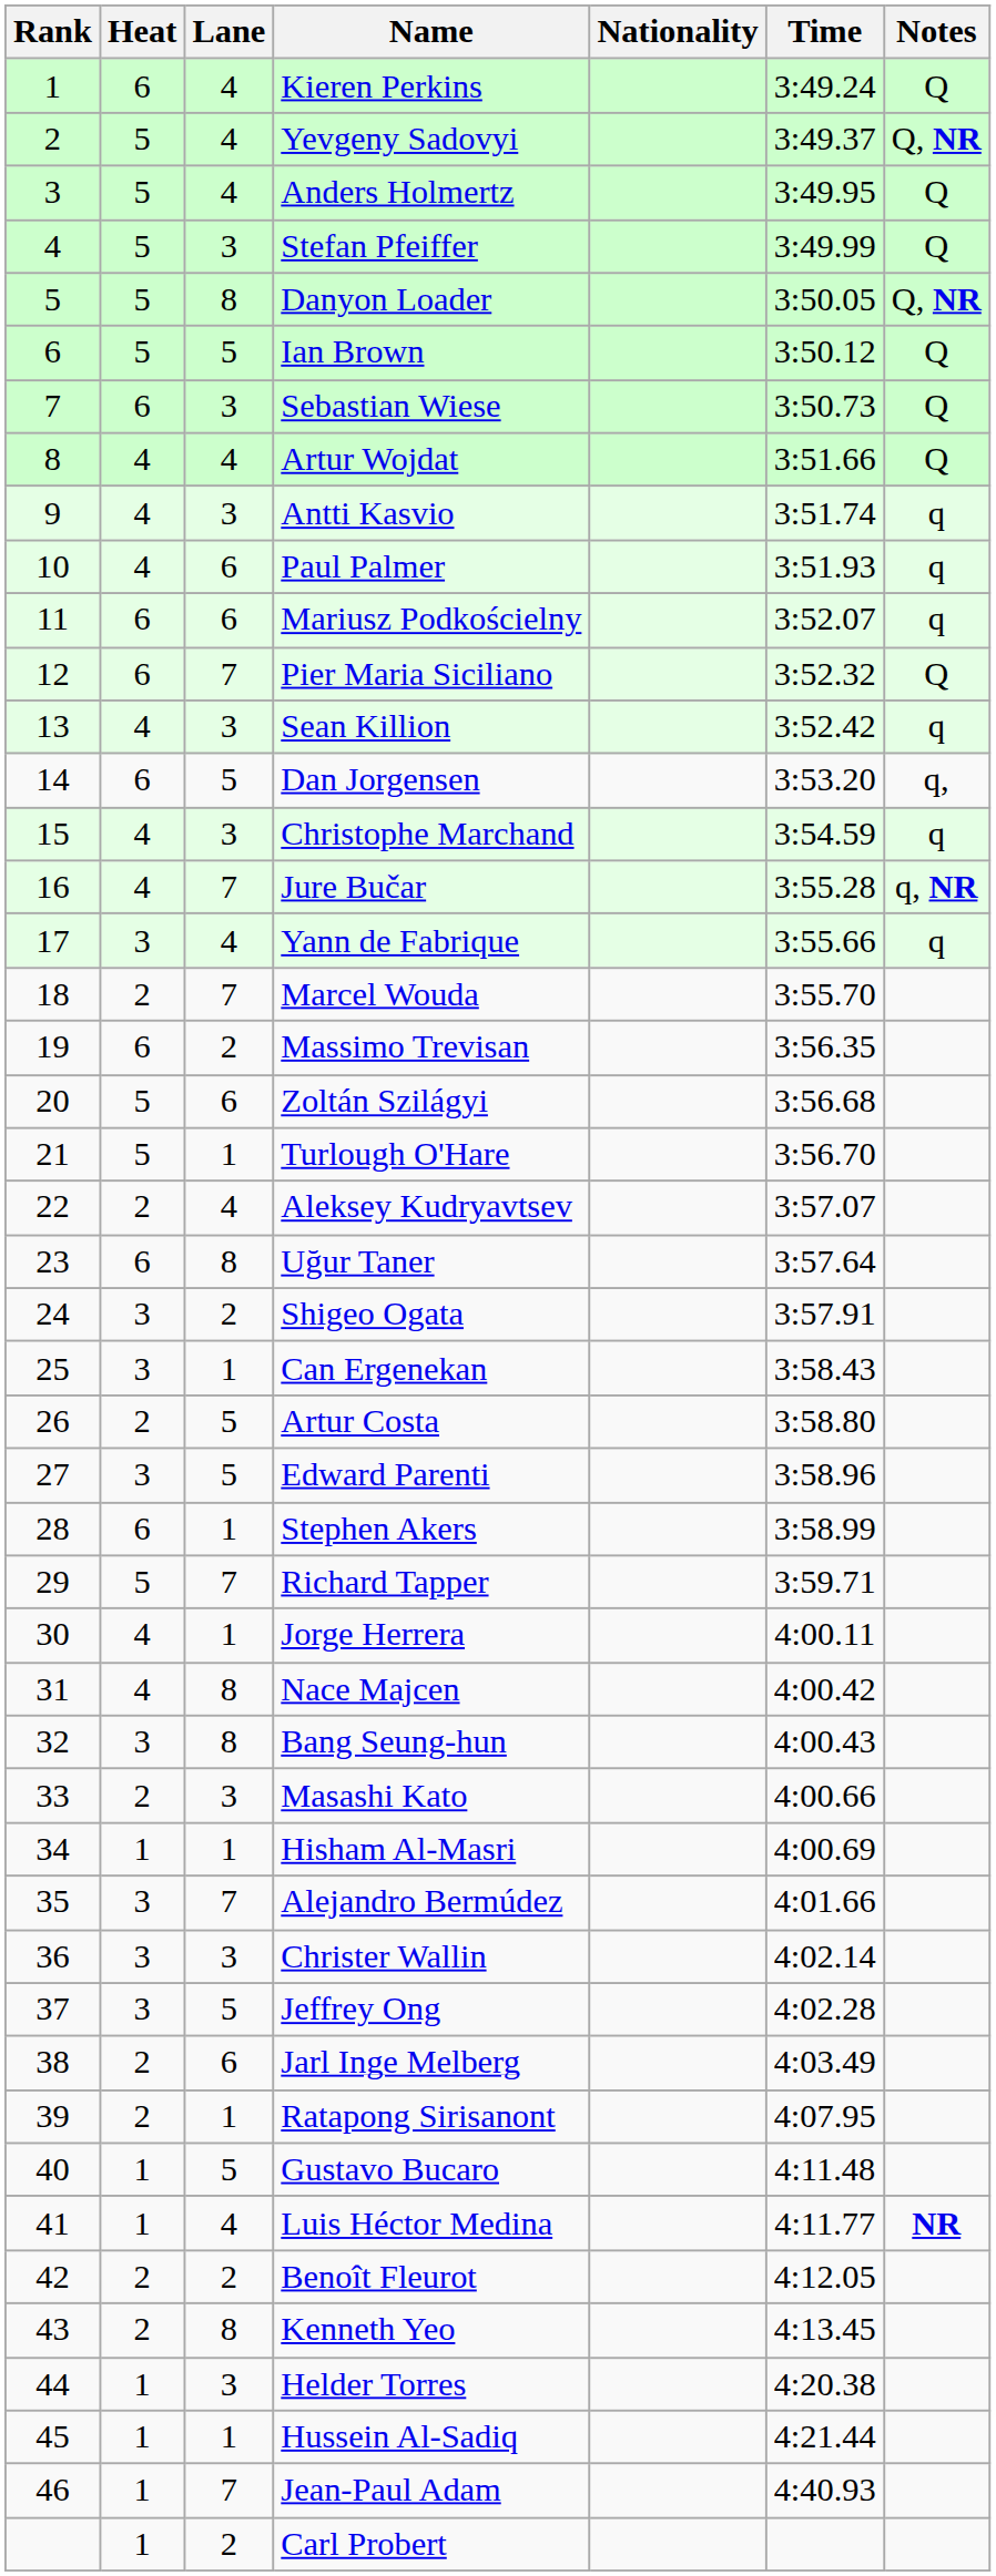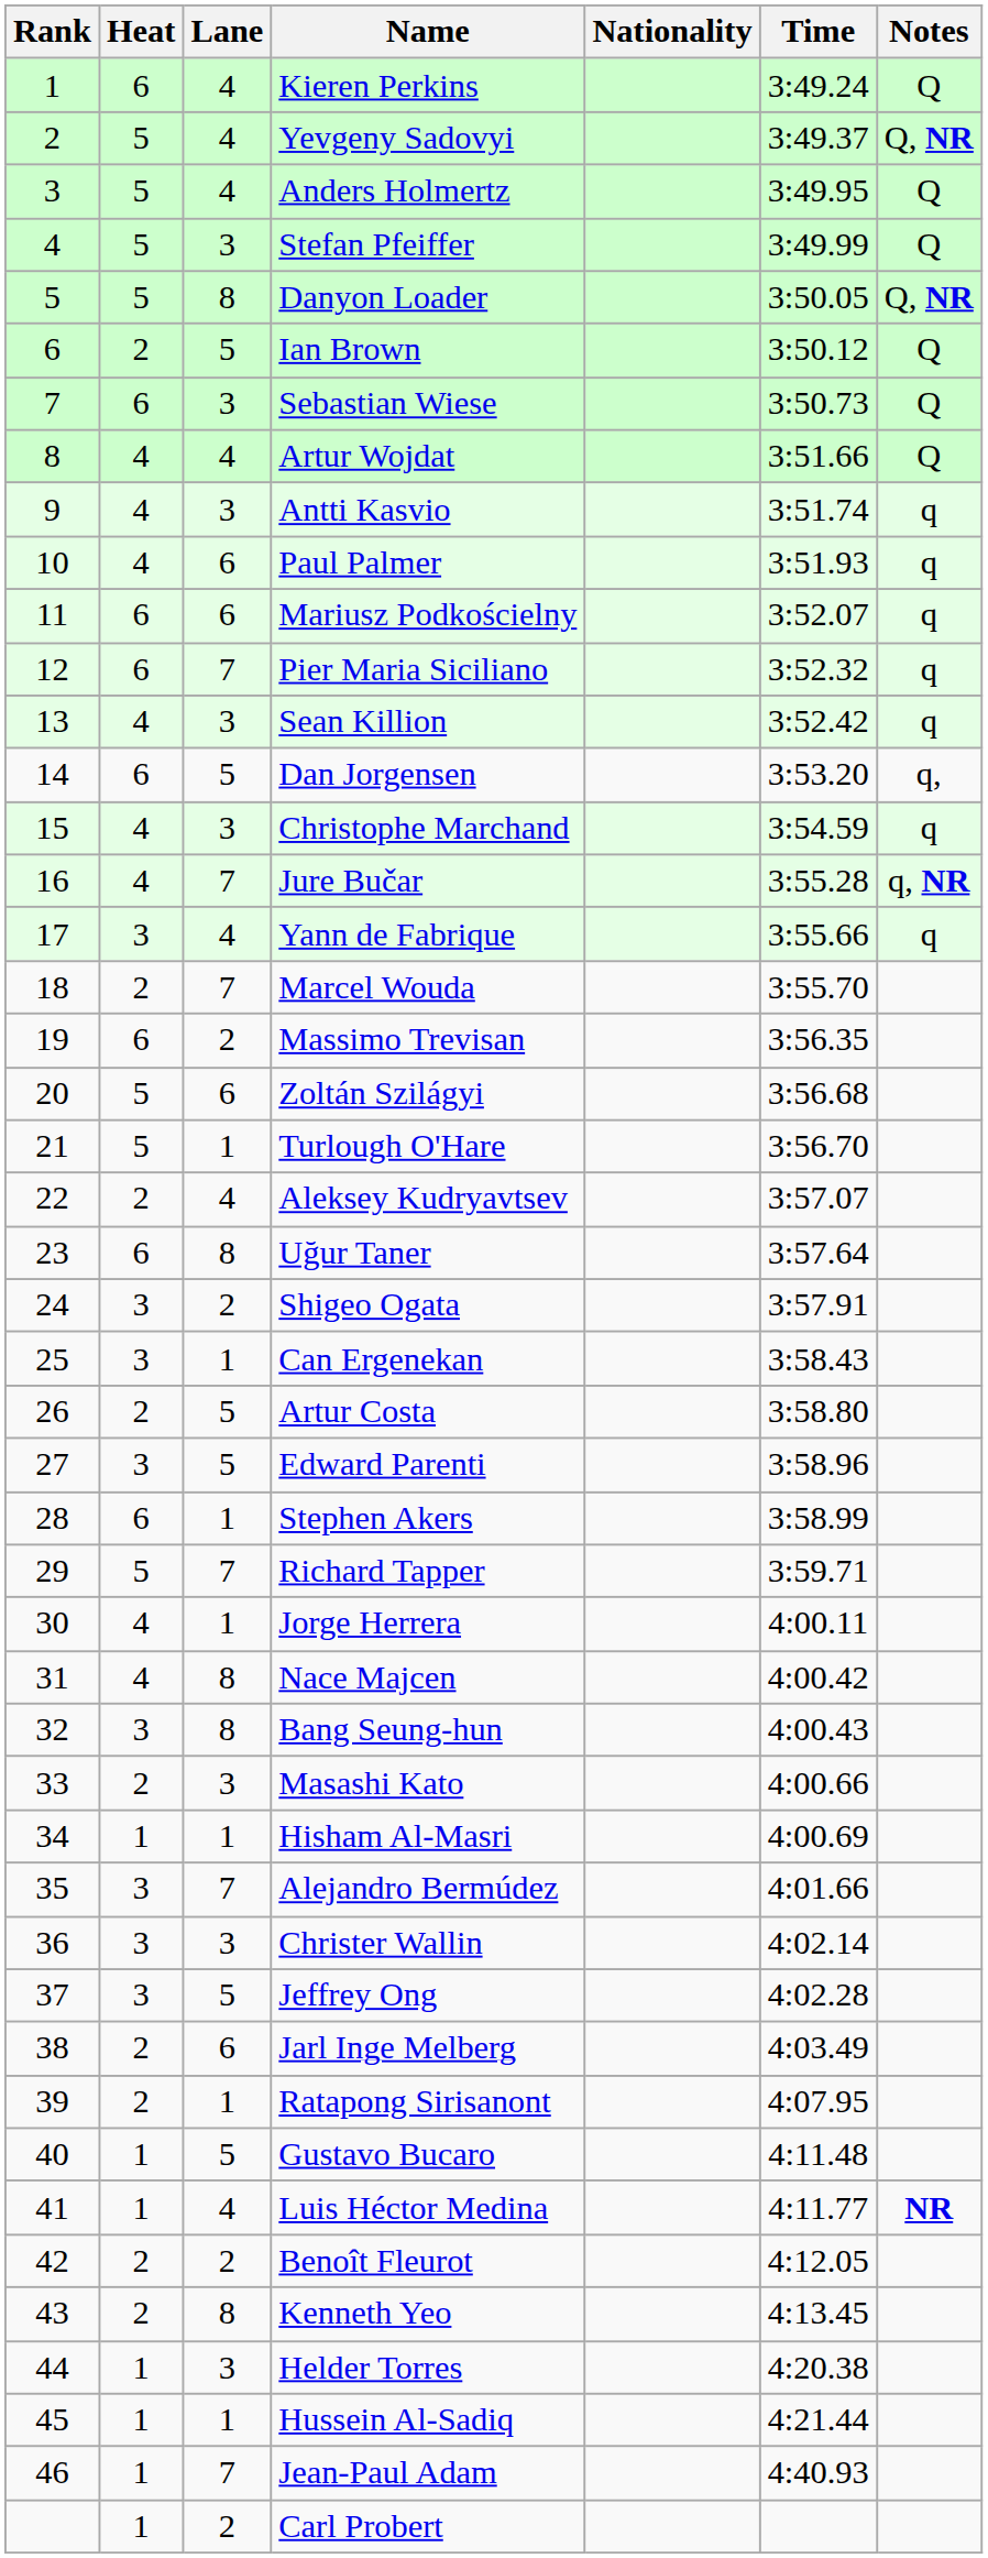Ian Brown | Heat: 5 -> 2
Pier Maria Siciliano | Notes: Q -> q
